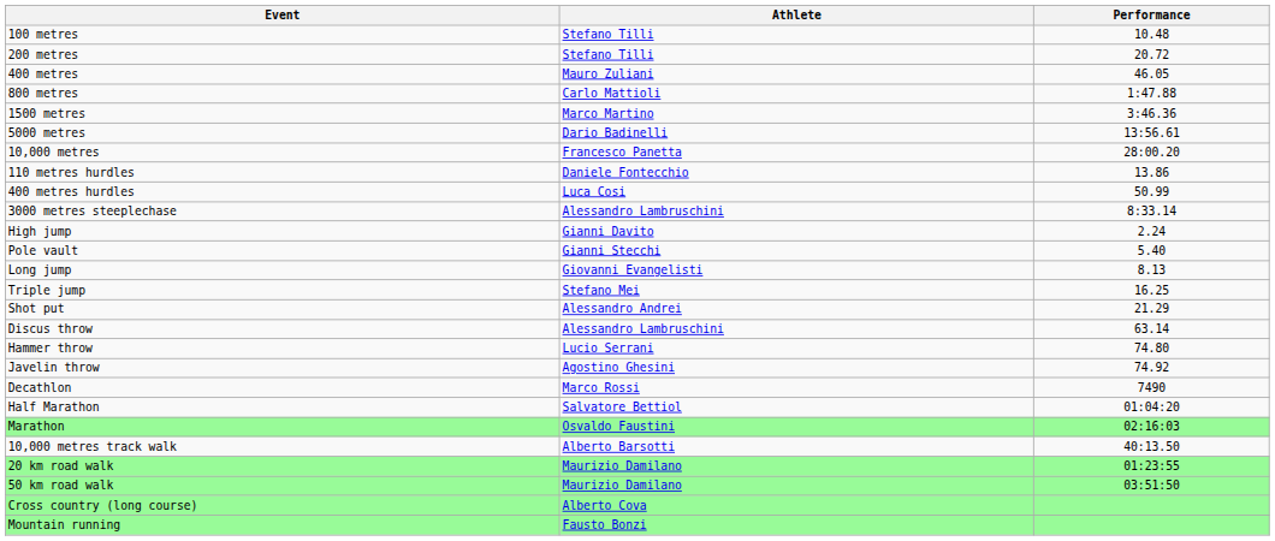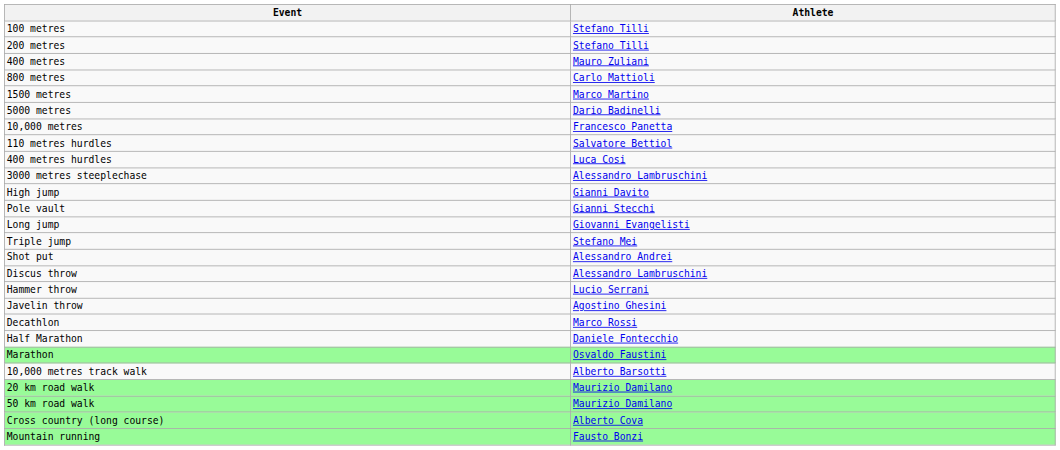- column: Performance | 10.48 | 20.72 | 46.05 | 1:47.88 | 3:46.36 | 13:56.61 | 28:00.20 | 13.86 | 50.99 | 8:33.14 | 2.24 | 5.40 | 8.13 | 16.25 | 21.29 | 63.14 | 74.80 | 74.92 | 7490 | 01:04:20 | 02:16:03 | 40:13.50 | 01:23:55 | 03:51:50
110 metres hurdles | Athlete: Daniele Fontecchio -> Salvatore Bettiol
Half Marathon | Athlete: Salvatore Bettiol -> Daniele Fontecchio
